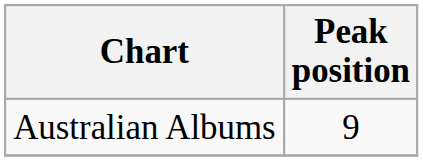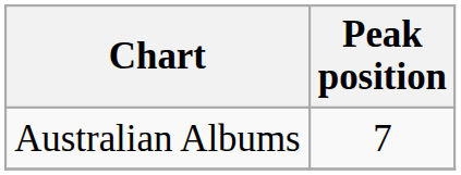Australian Albums | Peak position: 9 -> 7
